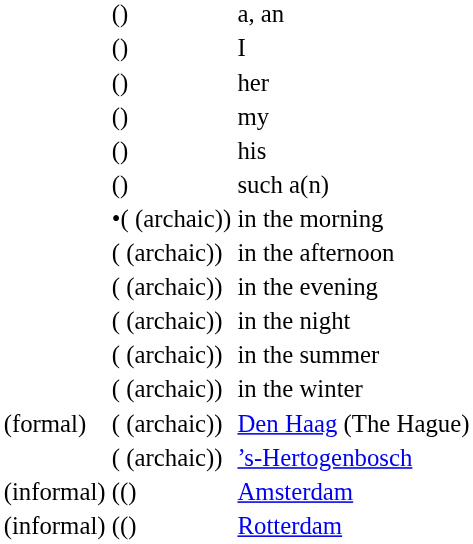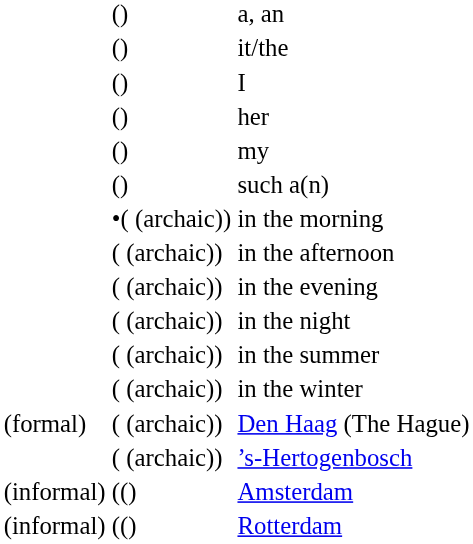+ row: () | it/the
- row: () | his
